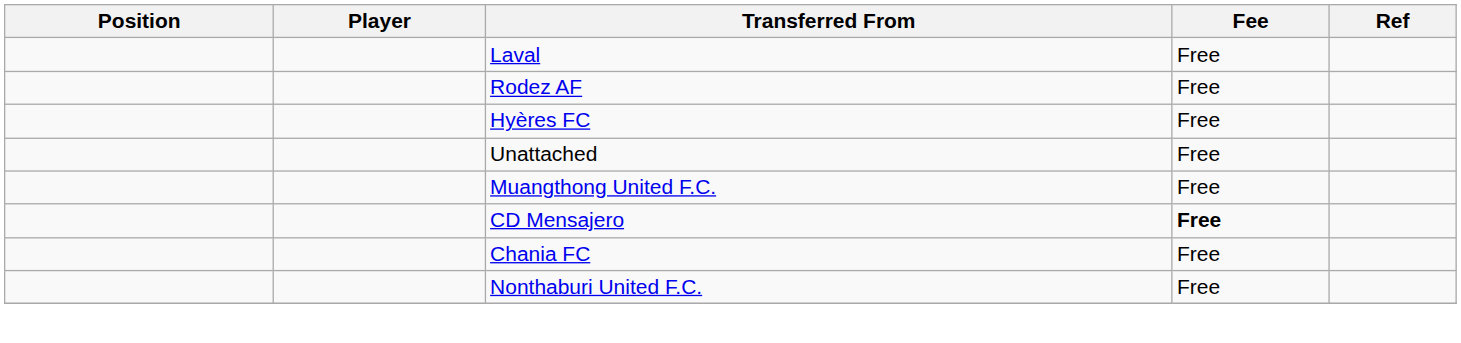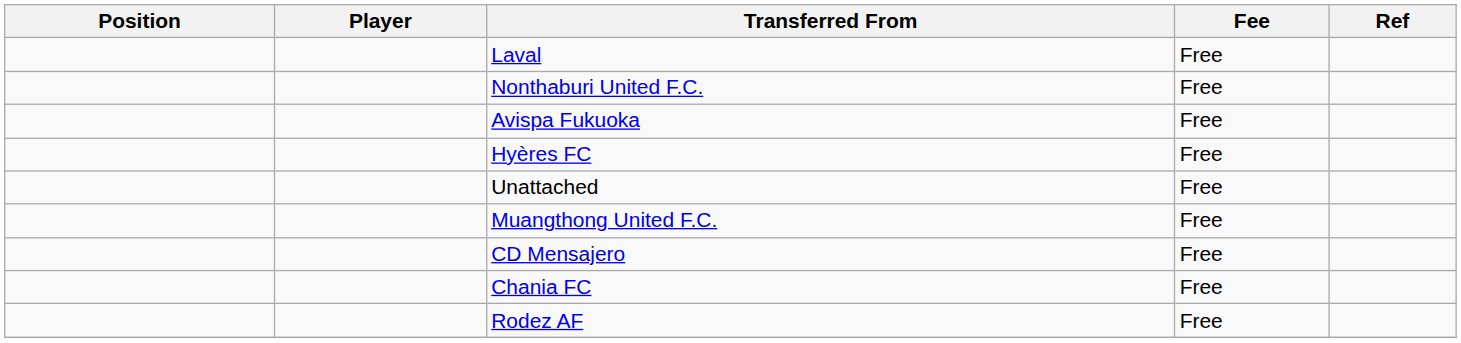rows swapped: Rodez AF <-> Nonthaburi United F.C.
+ row: Avispa Fukuoka | Free
CD Mensajero | Fee: bold -> normal
